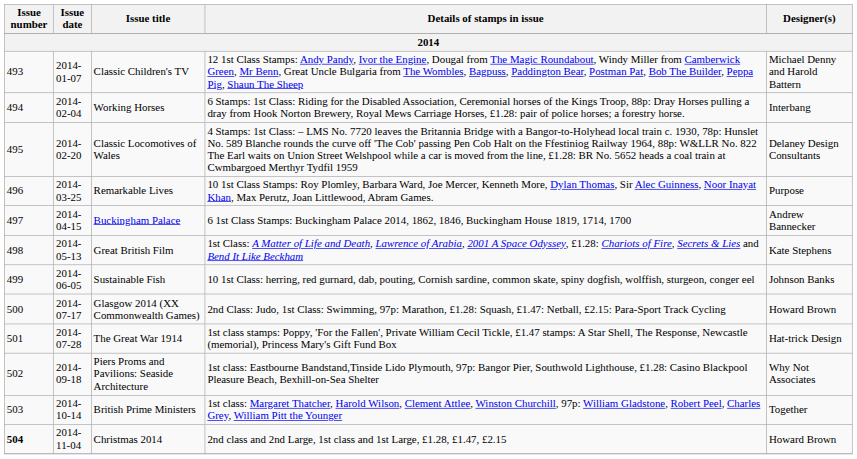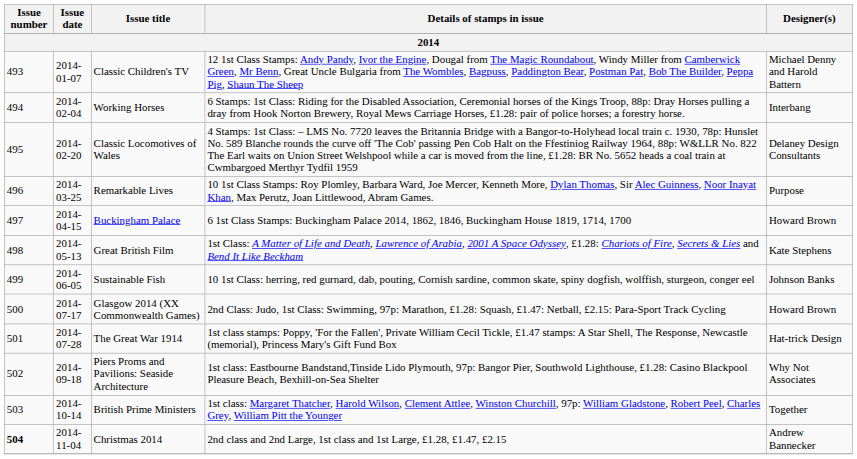Buckingham Palace | Designer(s): Andrew Bannecker -> Howard Brown
Christmas 2014 | Designer(s): Howard Brown -> Andrew Bannecker
